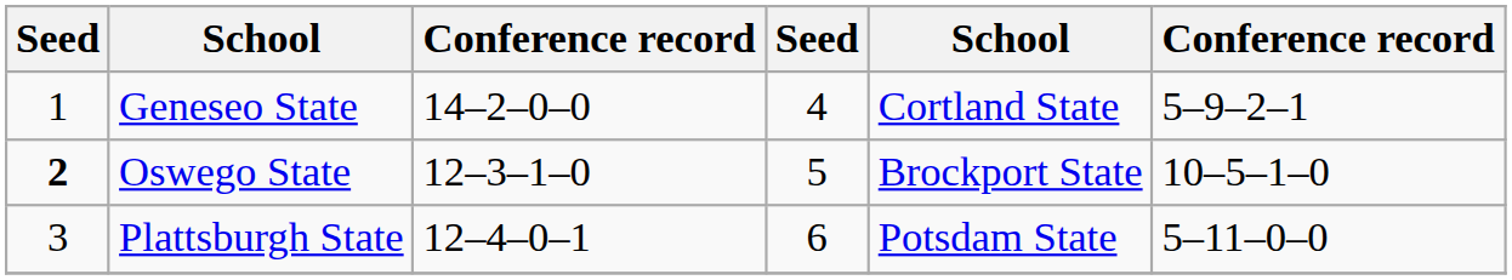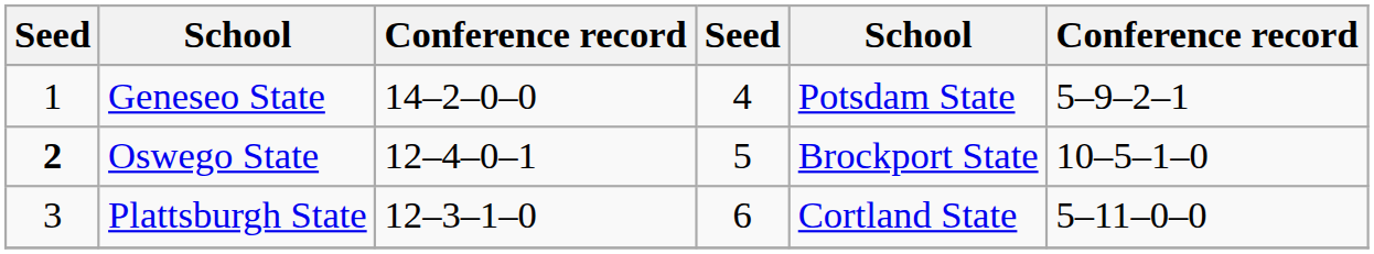Geneseo State | column 5: Cortland State -> Potsdam State
Oswego State | column 3: 12–3–1–0 -> 12–4–0–1
Plattsburgh State | column 3: 12–4–0–1 -> 12–3–1–0
Plattsburgh State | column 5: Potsdam State -> Cortland State
